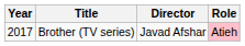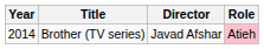Brother (TV series) | Year: 2017 -> 2014
